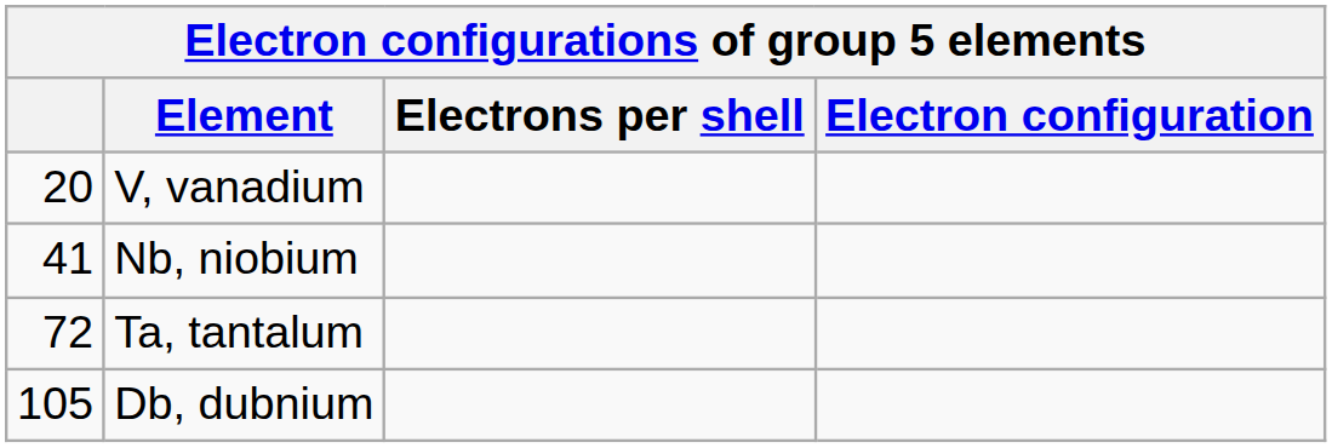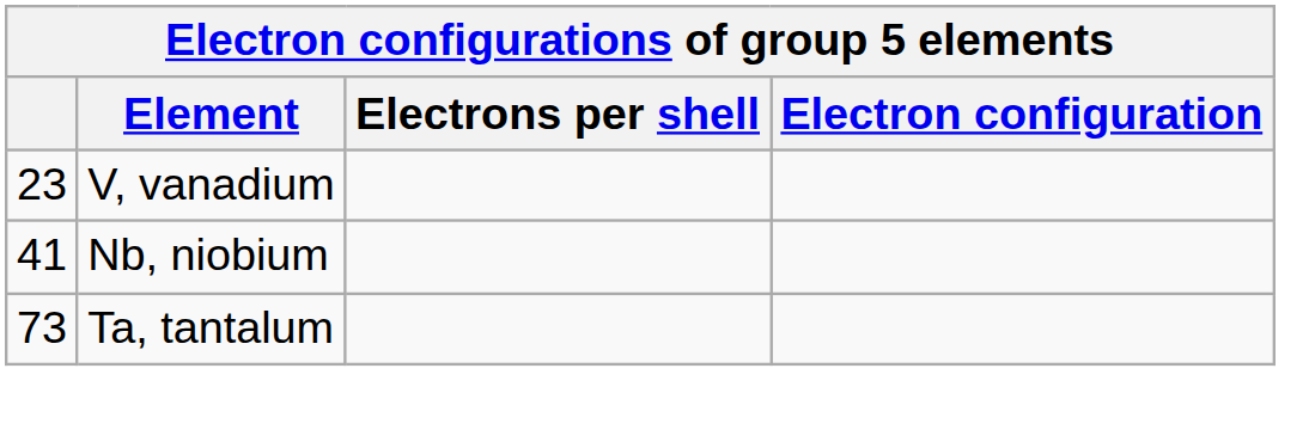V, vanadium | column 1: 20 -> 23
Ta, tantalum | column 1: 72 -> 73
- row: 105 | Db, dubnium
